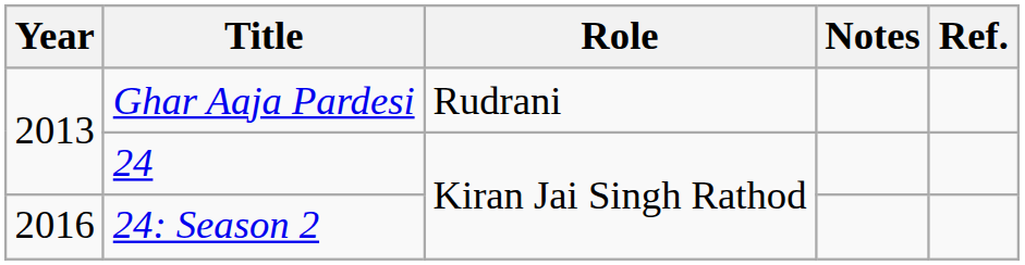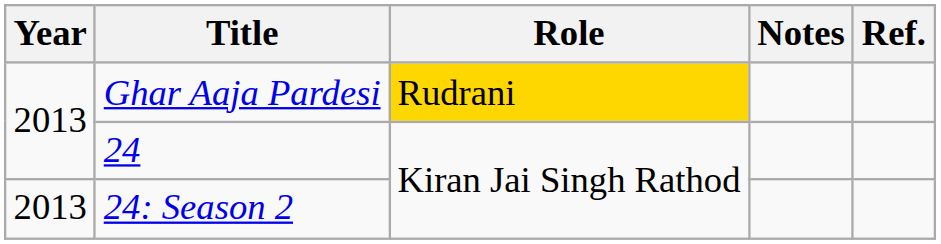Ghar Aaja Pardesi | Role: no background -> gold background
24: Season 2 | Year: 2016 -> 2013
